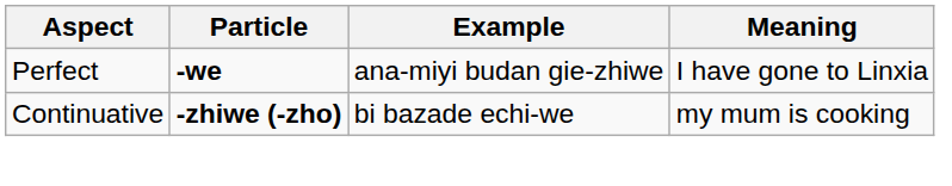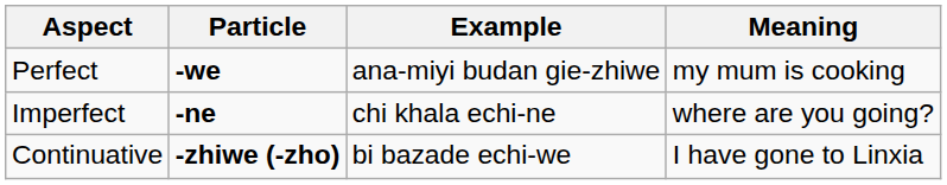Perfect | Meaning: I have gone to Linxia -> my mum is cooking
+ row: Imperfect | -ne | chi khala echi-ne | where are you going?
Continuative | Meaning: my mum is cooking -> I have gone to Linxia
